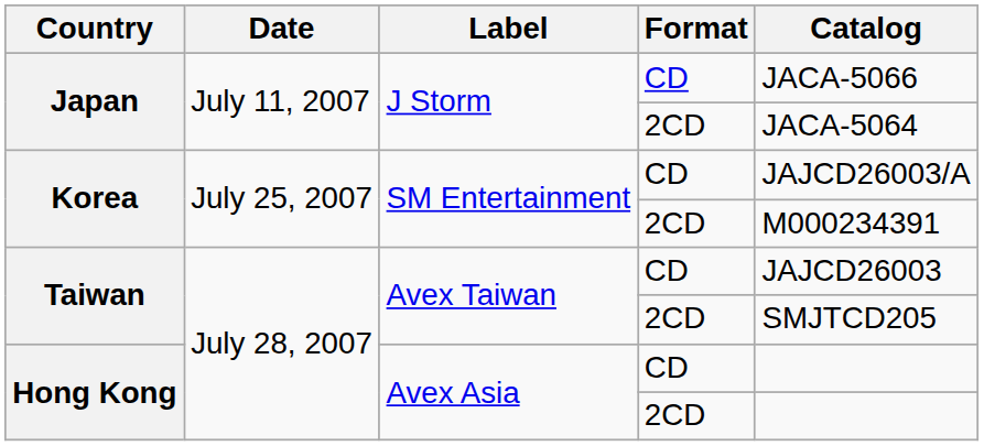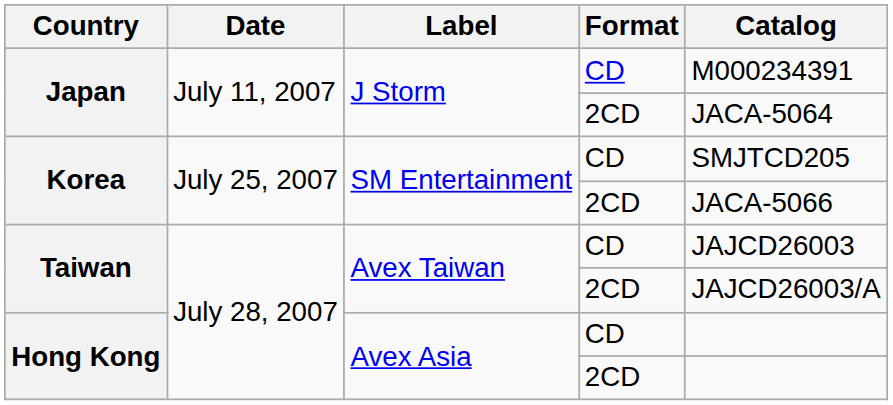Japan / CD | Catalog: JACA-5066 -> M000234391
Korea / CD | Catalog: JAJCD26003/A -> SMJTCD205
Korea / 2CD | Catalog: M000234391 -> JACA-5066
Taiwan / 2CD | Catalog: SMJTCD205 -> JAJCD26003/A
